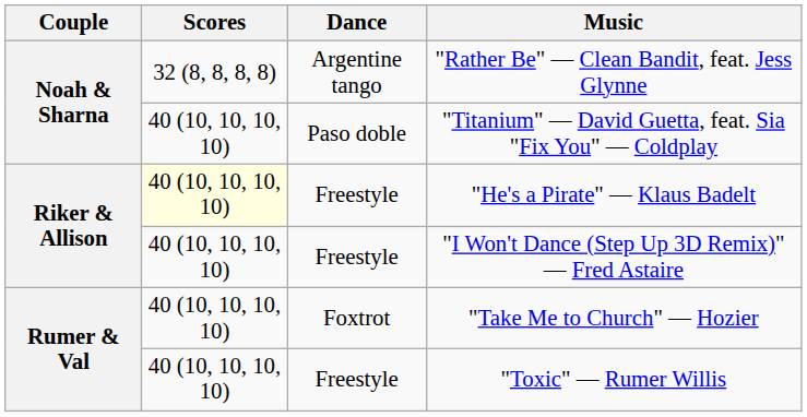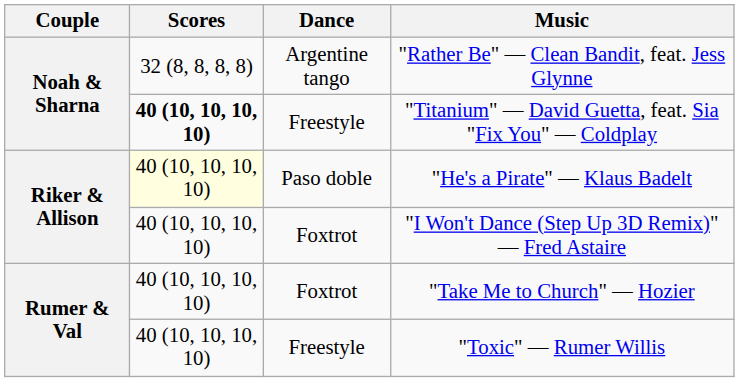"Titanium" — David Guetta, feat. Sia "Fix You" — Coldplay | Scores: normal -> bold
"Titanium" — David Guetta, feat. Sia "Fix You" — Coldplay | Dance: Paso doble -> Freestyle
"He's a Pirate" — Klaus Badelt | Dance: Freestyle -> Paso doble
"I Won't Dance (Step Up 3D Remix)" — Fred Astaire | Dance: Freestyle -> Foxtrot
